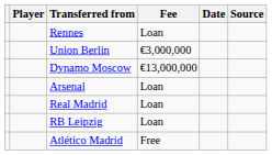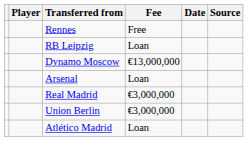Rennes | Fee: Loan -> Free
rows swapped: RB Leipzig <-> Union Berlin
Real Madrid | Fee: Loan -> €3,000,000
Atlético Madrid | Fee: Free -> Loan
